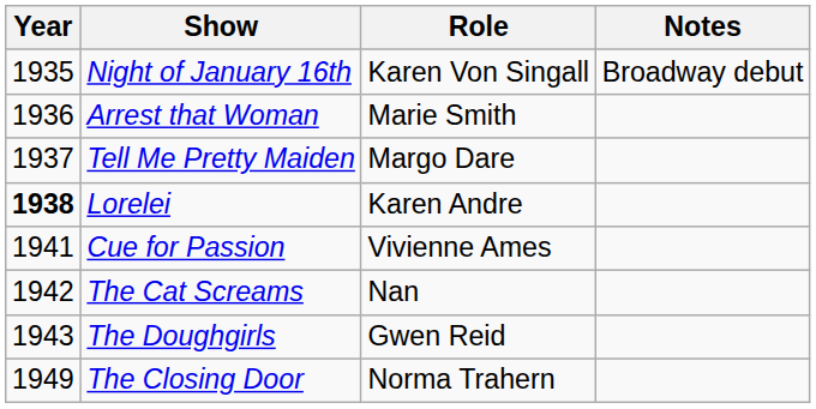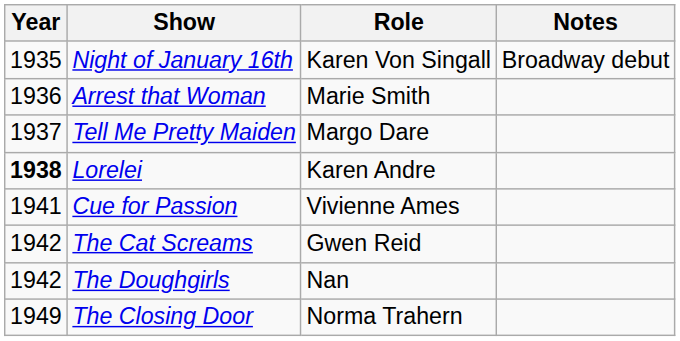The Cat Screams | Role: Nan -> Gwen Reid
The Doughgirls | Year: 1943 -> 1942
The Doughgirls | Role: Gwen Reid -> Nan
